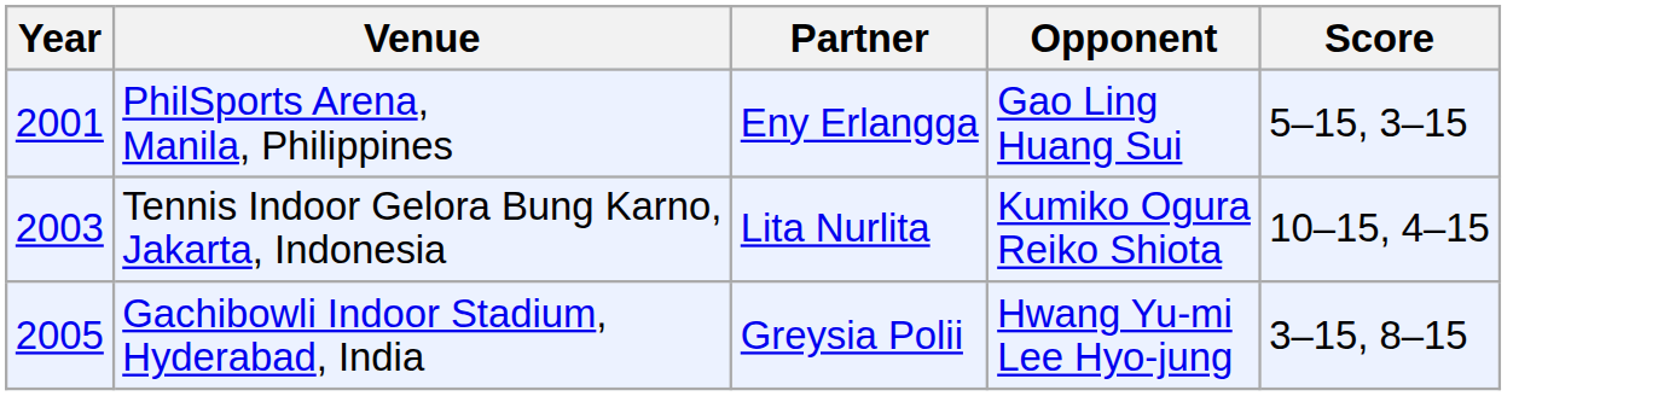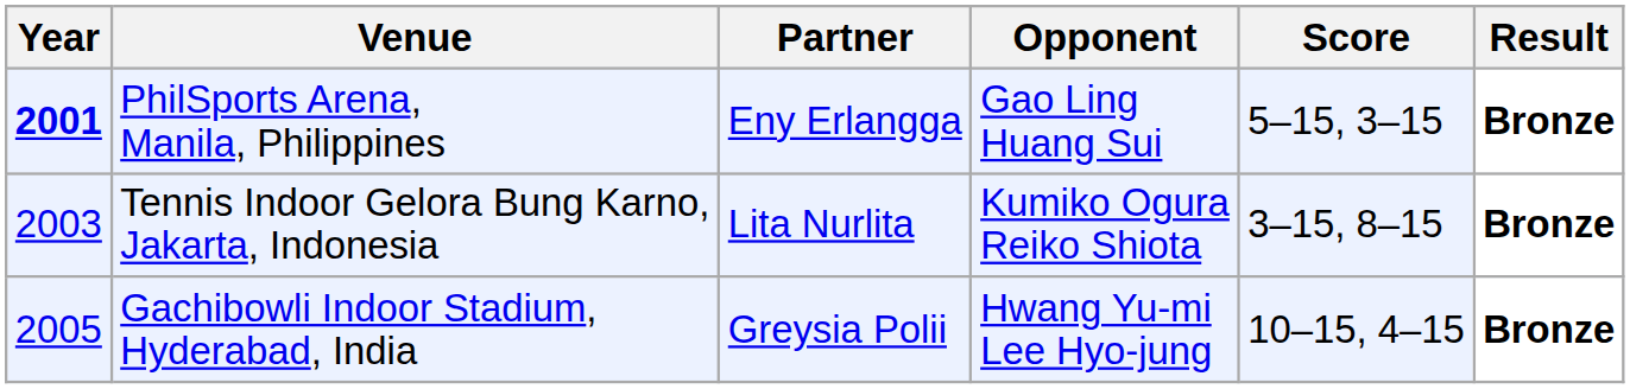+ column: Result | Bronze | Bronze | Bronze
PhilSports Arena, Manila, Philippines | Year: normal -> bold
Tennis Indoor Gelora Bung Karno, Jakarta, Indonesia | Score: 10–15, 4–15 -> 3–15, 8–15
Gachibowli Indoor Stadium, Hyderabad, India | Score: 3–15, 8–15 -> 10–15, 4–15
